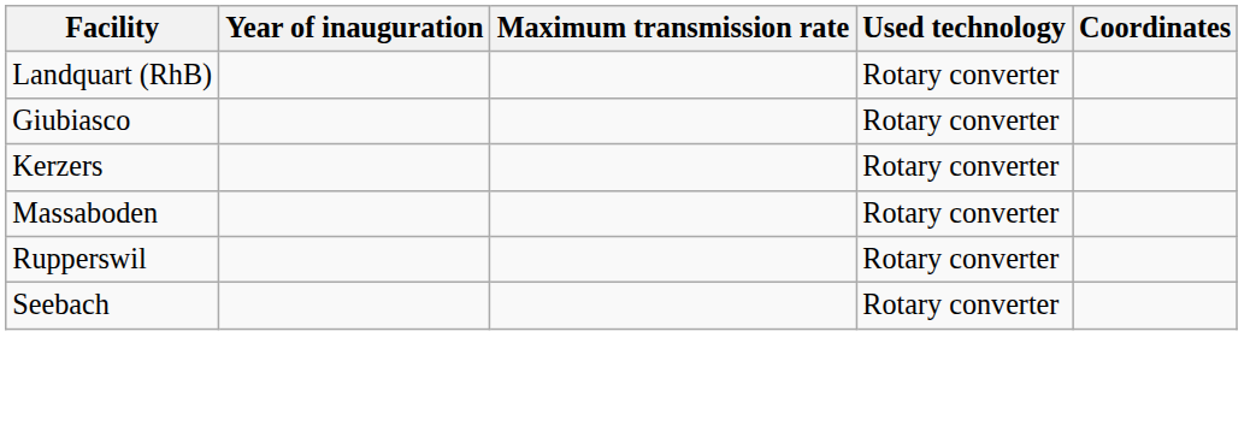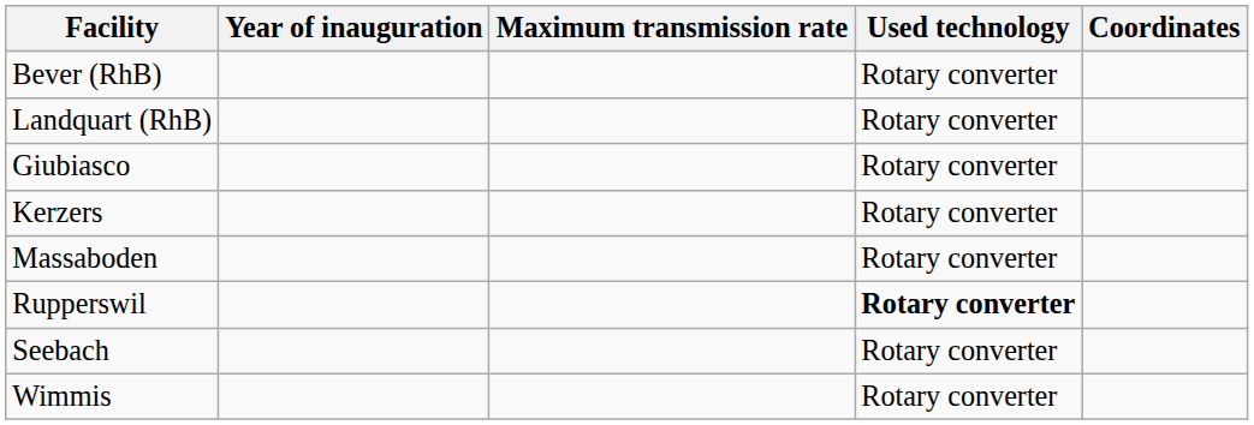+ row: Bever (RhB) | Rotary converter
Rupperswil | Used technology: normal -> bold
+ row: Wimmis | Rotary converter
